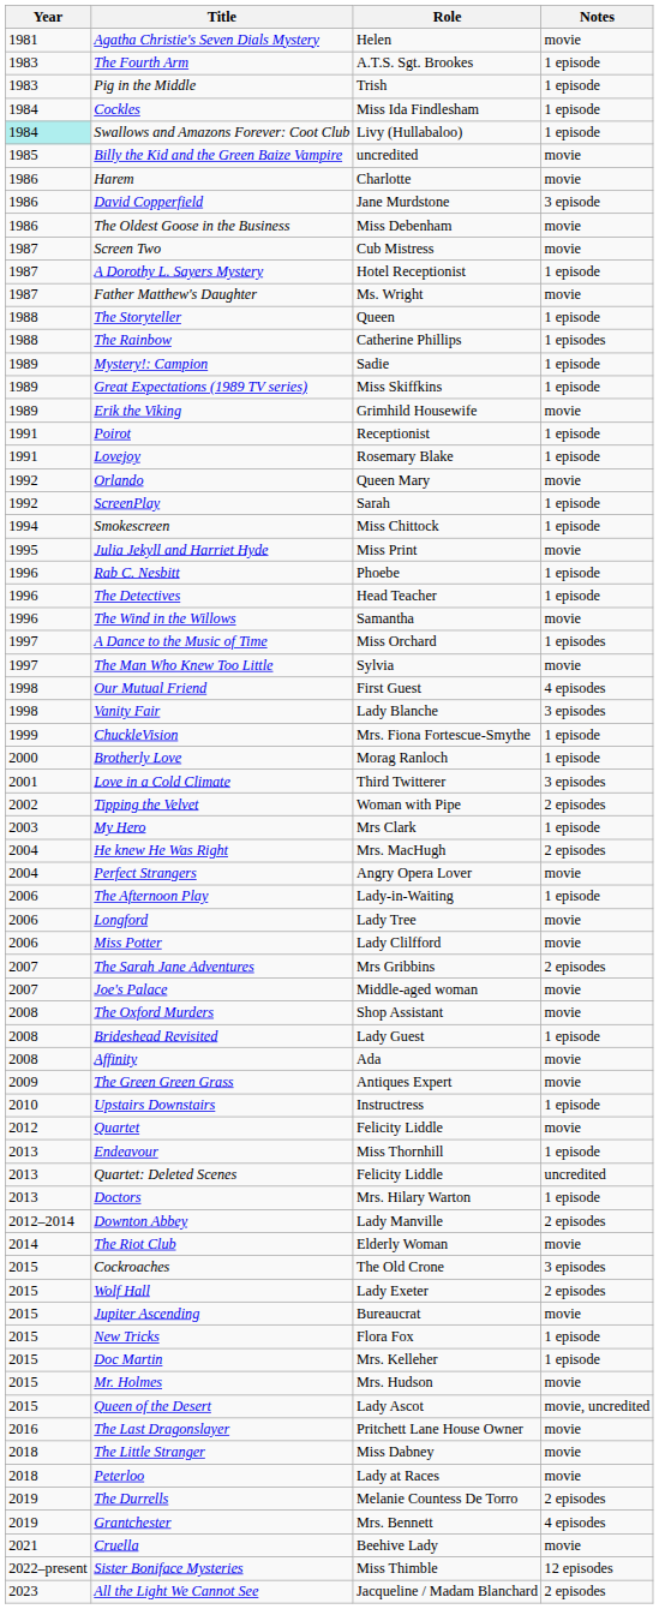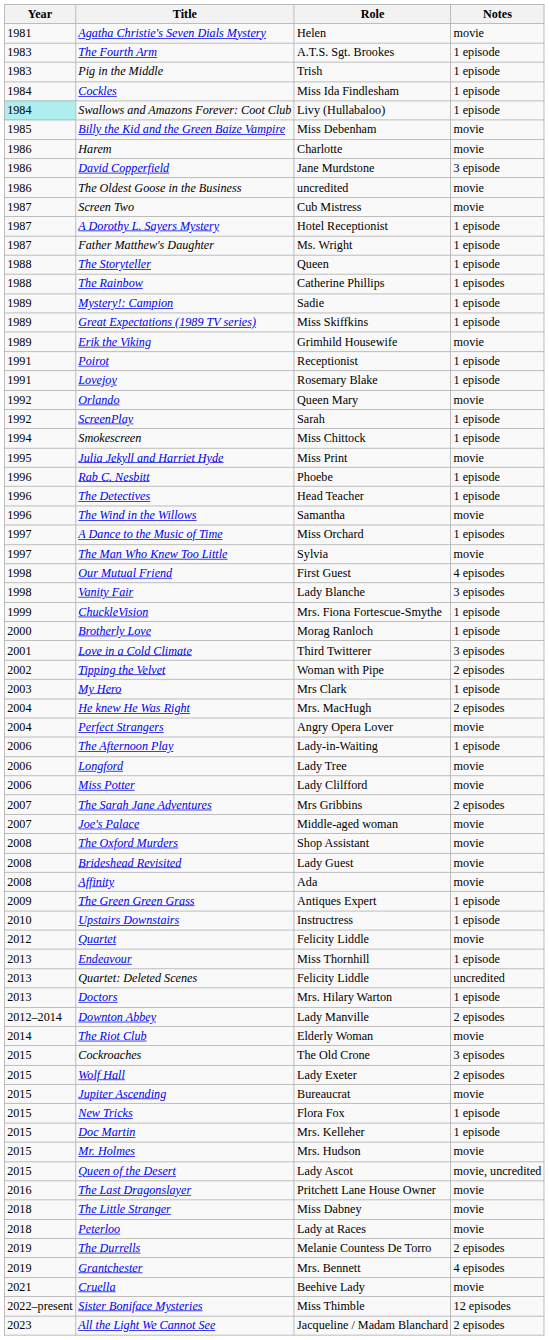Billy the Kid and the Green Baize Vampire | Role: uncredited -> Miss Debenham
The Oldest Goose in the Business | Role: Miss Debenham -> uncredited
Father Matthew's Daughter | Notes: movie -> 1 episode
Brideshead Revisited | Notes: 1 episode -> movie
The Green Green Grass | Notes: movie -> 1 episode
